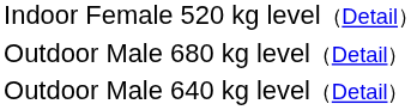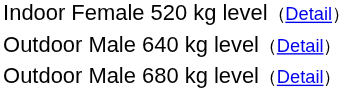rows swapped: Outdoor Male 640 kg level（Detail） <-> Outdoor Male 680 kg level（Detail）
